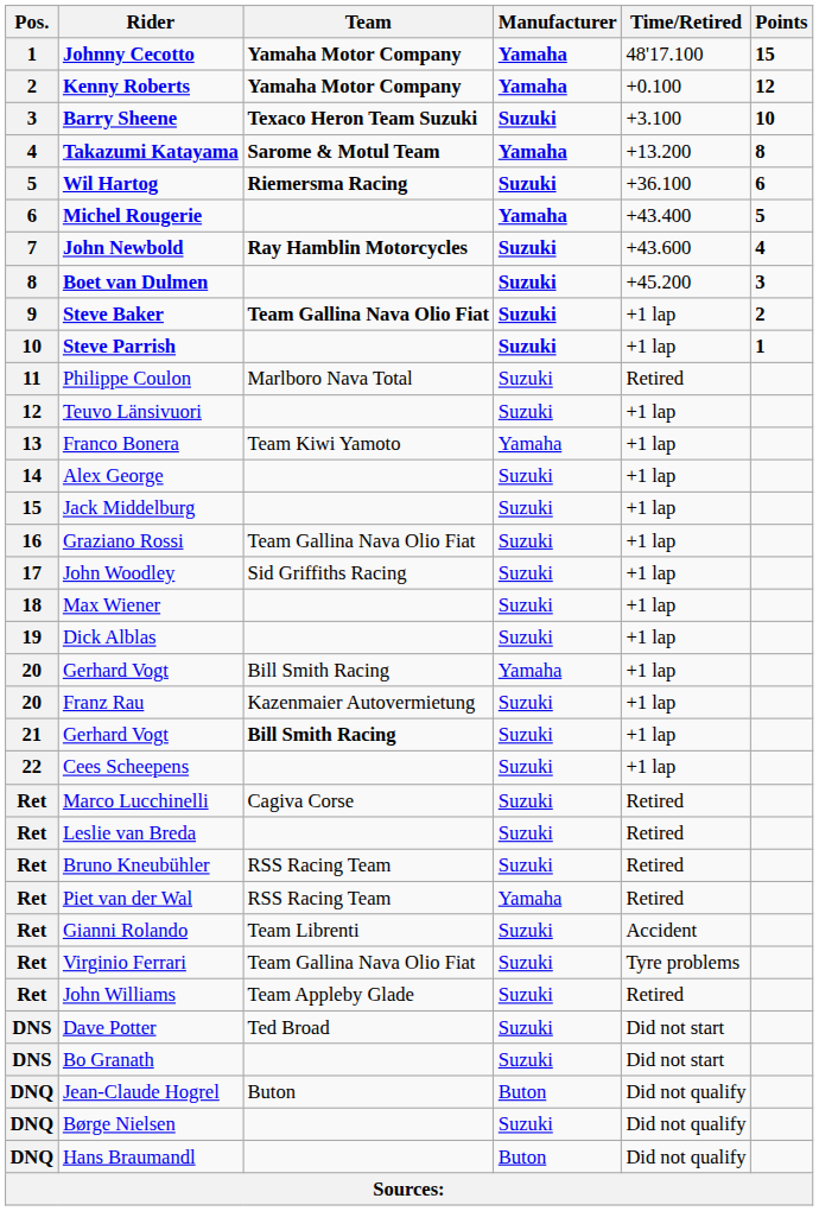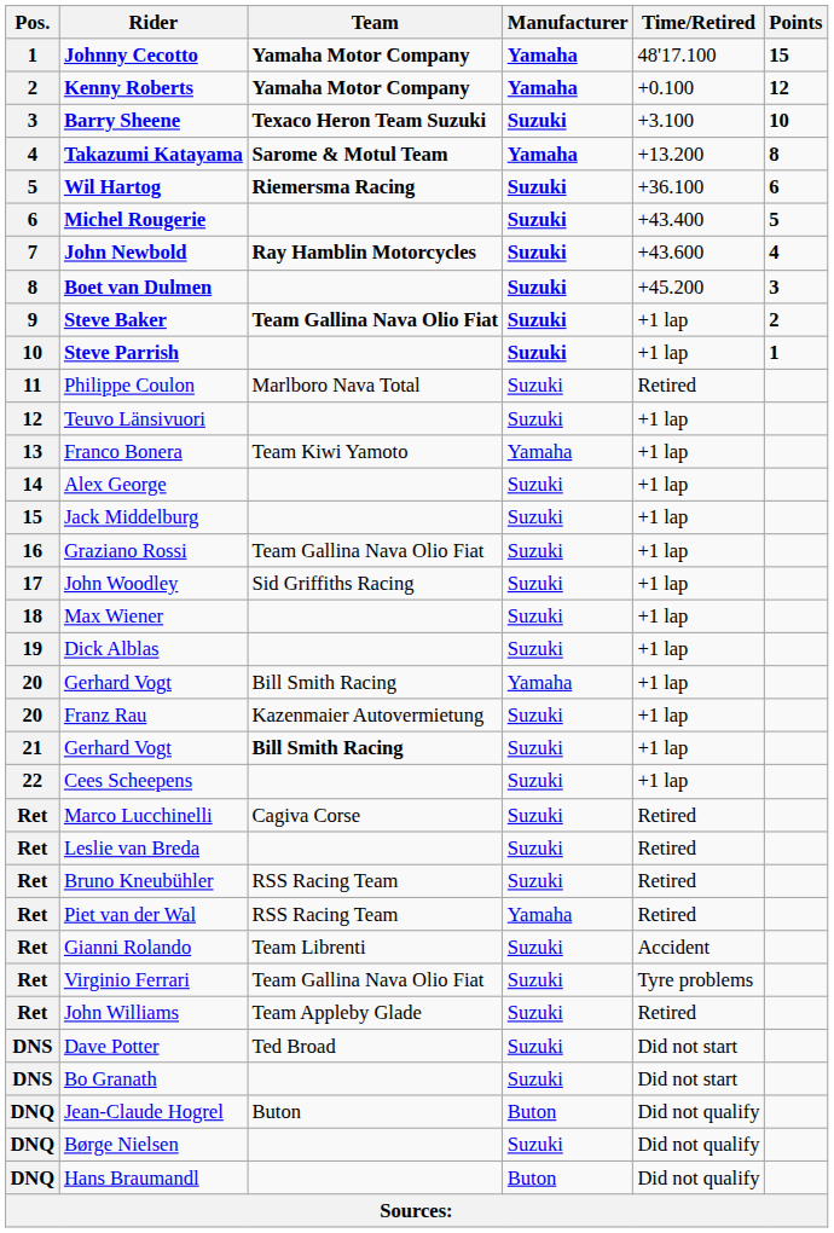Michel Rougerie | Manufacturer: Yamaha -> Suzuki
